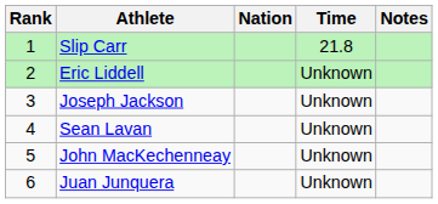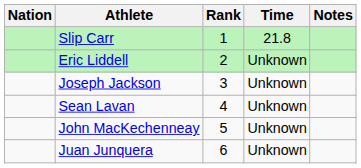columns swapped: Rank <-> Nation
